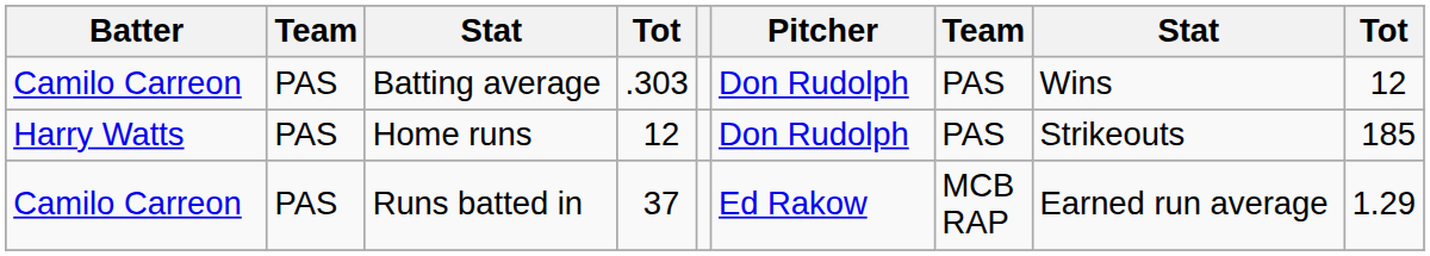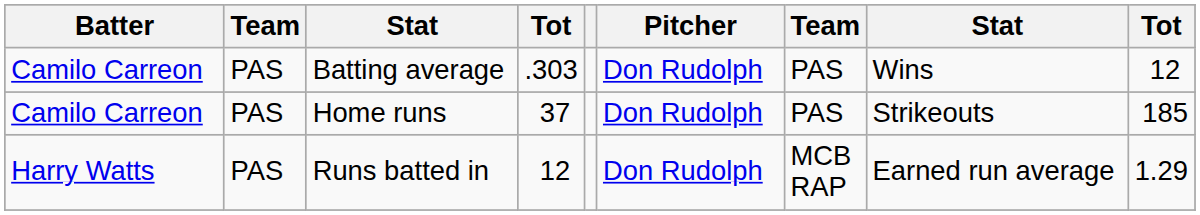Home runs | Batter: Harry Watts -> Camilo Carreon
Home runs | column 4: 12 -> 37
Runs batted in | Batter: Camilo Carreon -> Harry Watts
Runs batted in | column 4: 37 -> 12
Runs batted in | Pitcher: Ed Rakow -> Don Rudolph
